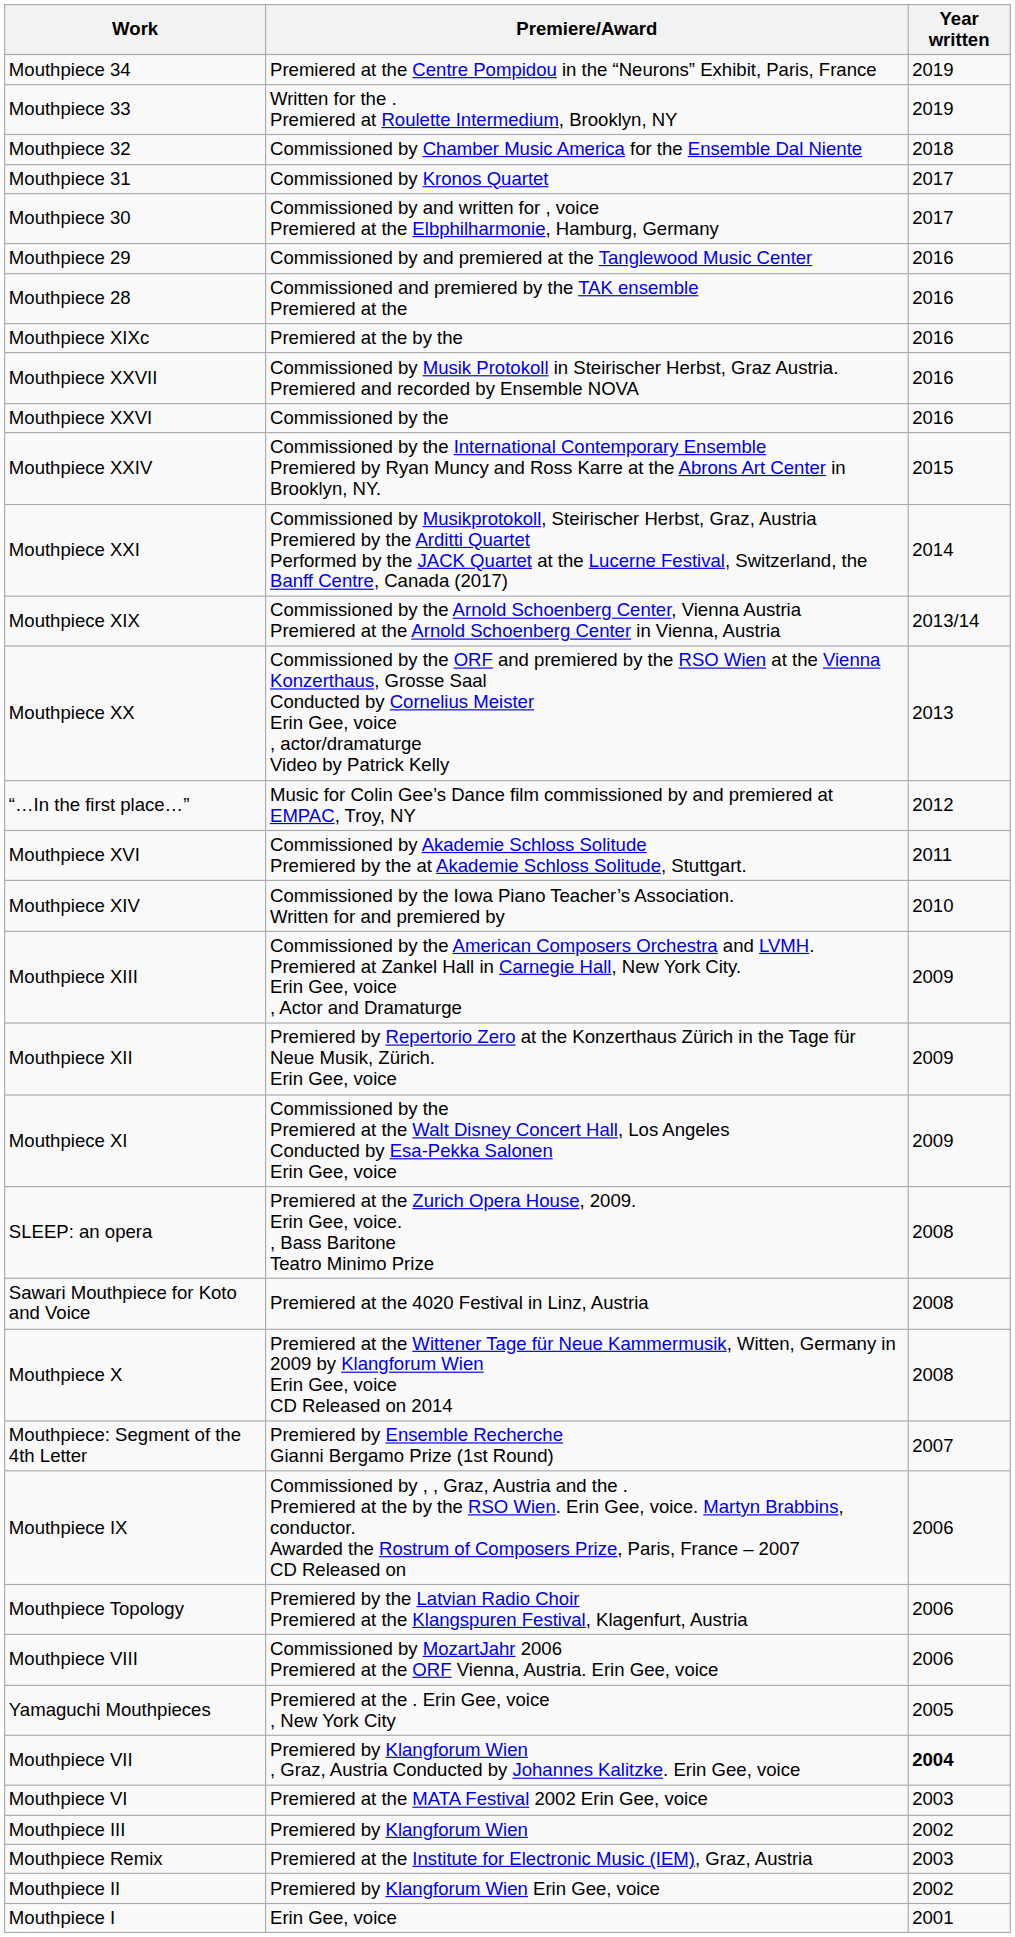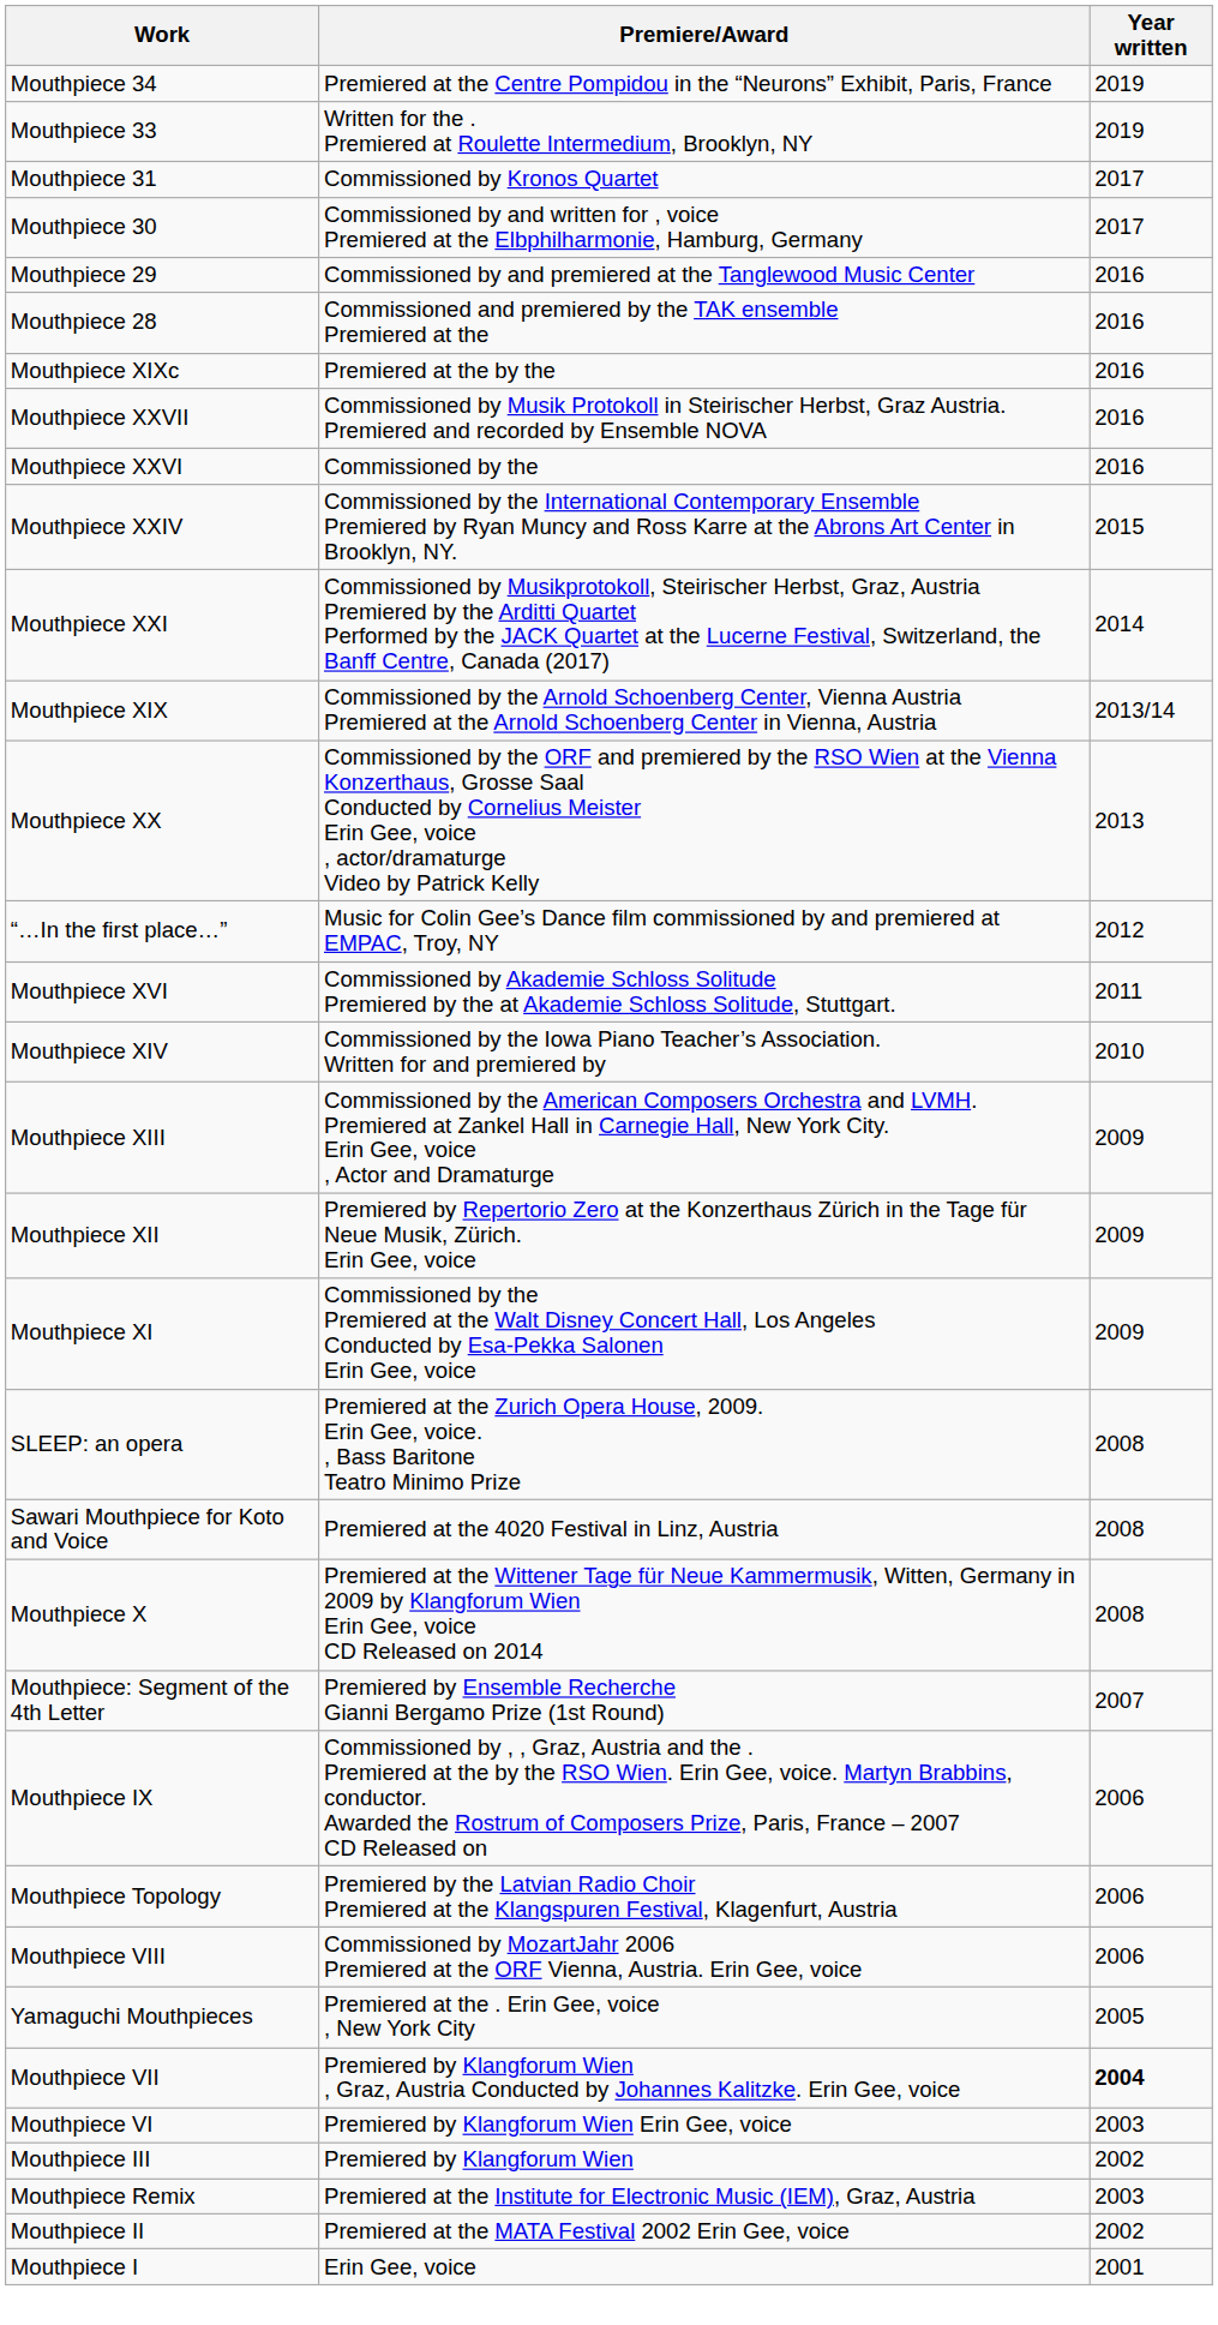- row: Mouthpiece 32 | Commissioned by Chamber Music America for the Ensemble Dal Niente | 2018
Mouthpiece VI | Premiere/Award: Premiered at the MATA Festival 2002 Erin Gee, voice -> Premiered by Klangforum Wien Erin Gee, voice
Mouthpiece II | Premiere/Award: Premiered by Klangforum Wien Erin Gee, voice -> Premiered at the MATA Festival 2002 Erin Gee, voice
